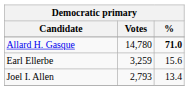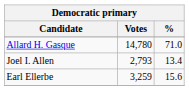Allard H. Gasque | %: bold -> normal
rows swapped: Earl Ellerbe <-> Joel I. Allen
